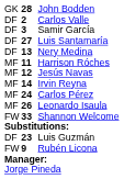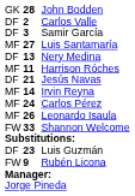Luis Santamaría | column 1: DF -> MF
Jesús Navas | column 1: MF -> DF
Jesús Navas | column 2: 12 -> 21
